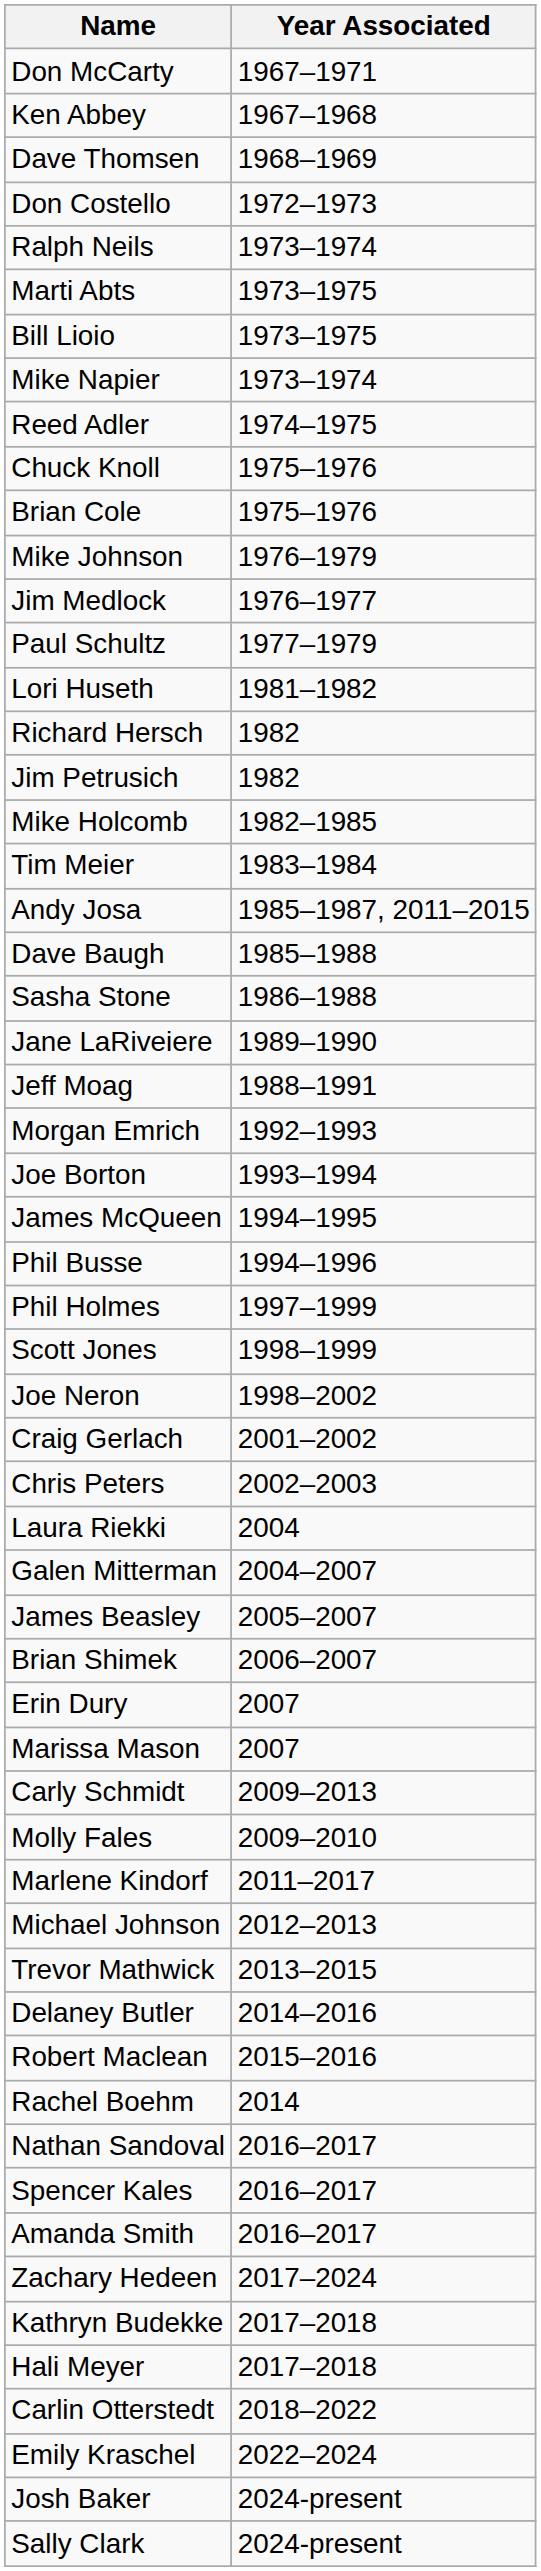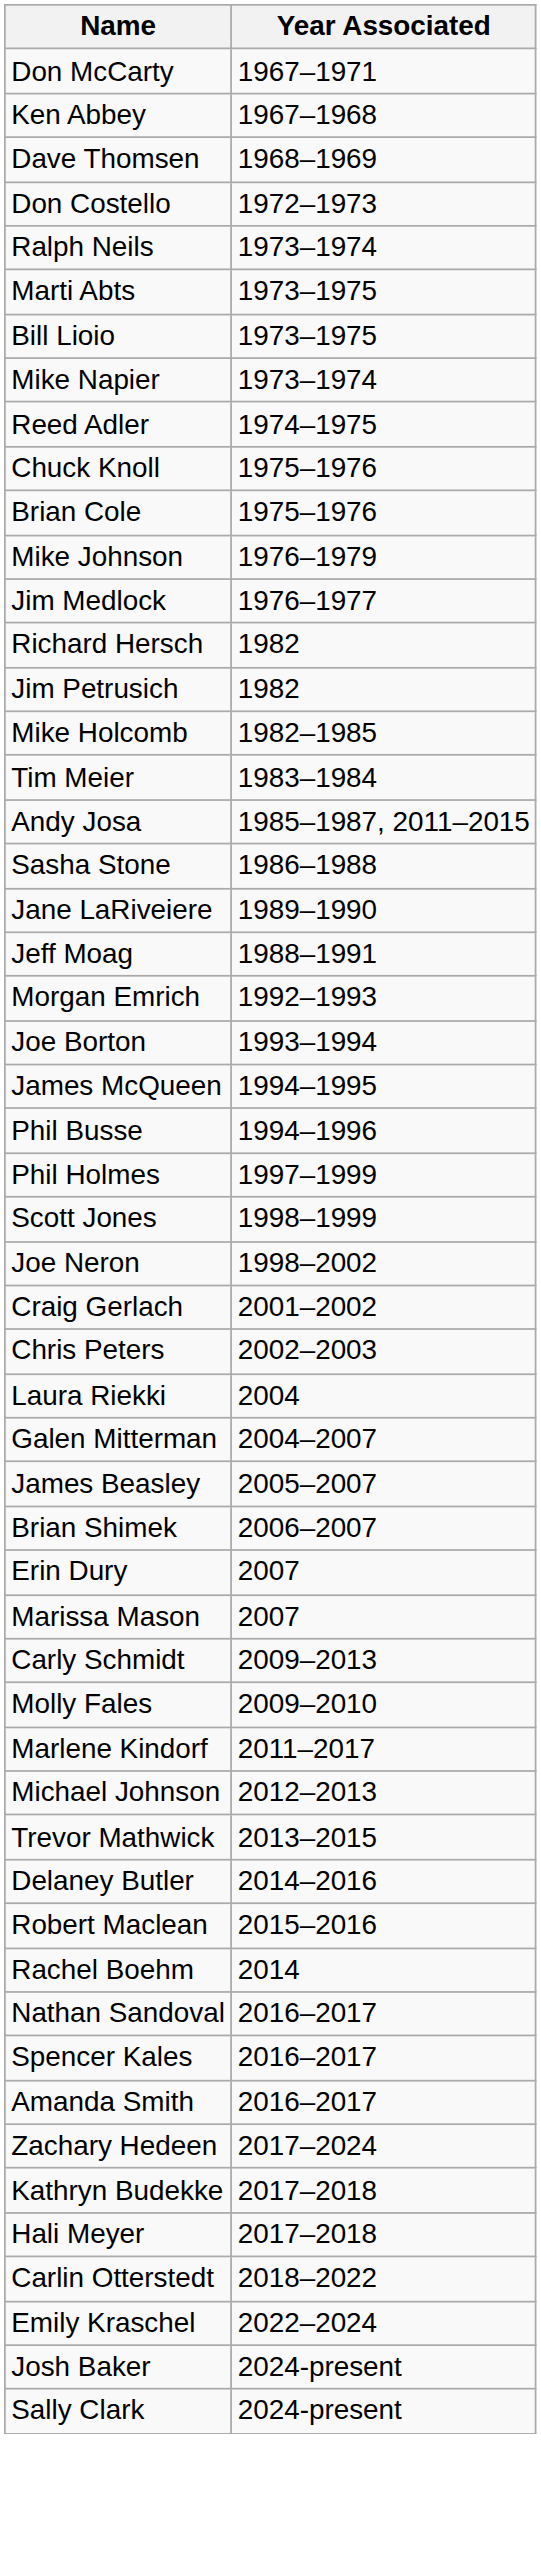- row: Paul Schultz | 1977–1979
- row: Lori Huseth | 1981–1982
- row: Dave Baugh | 1985–1988
